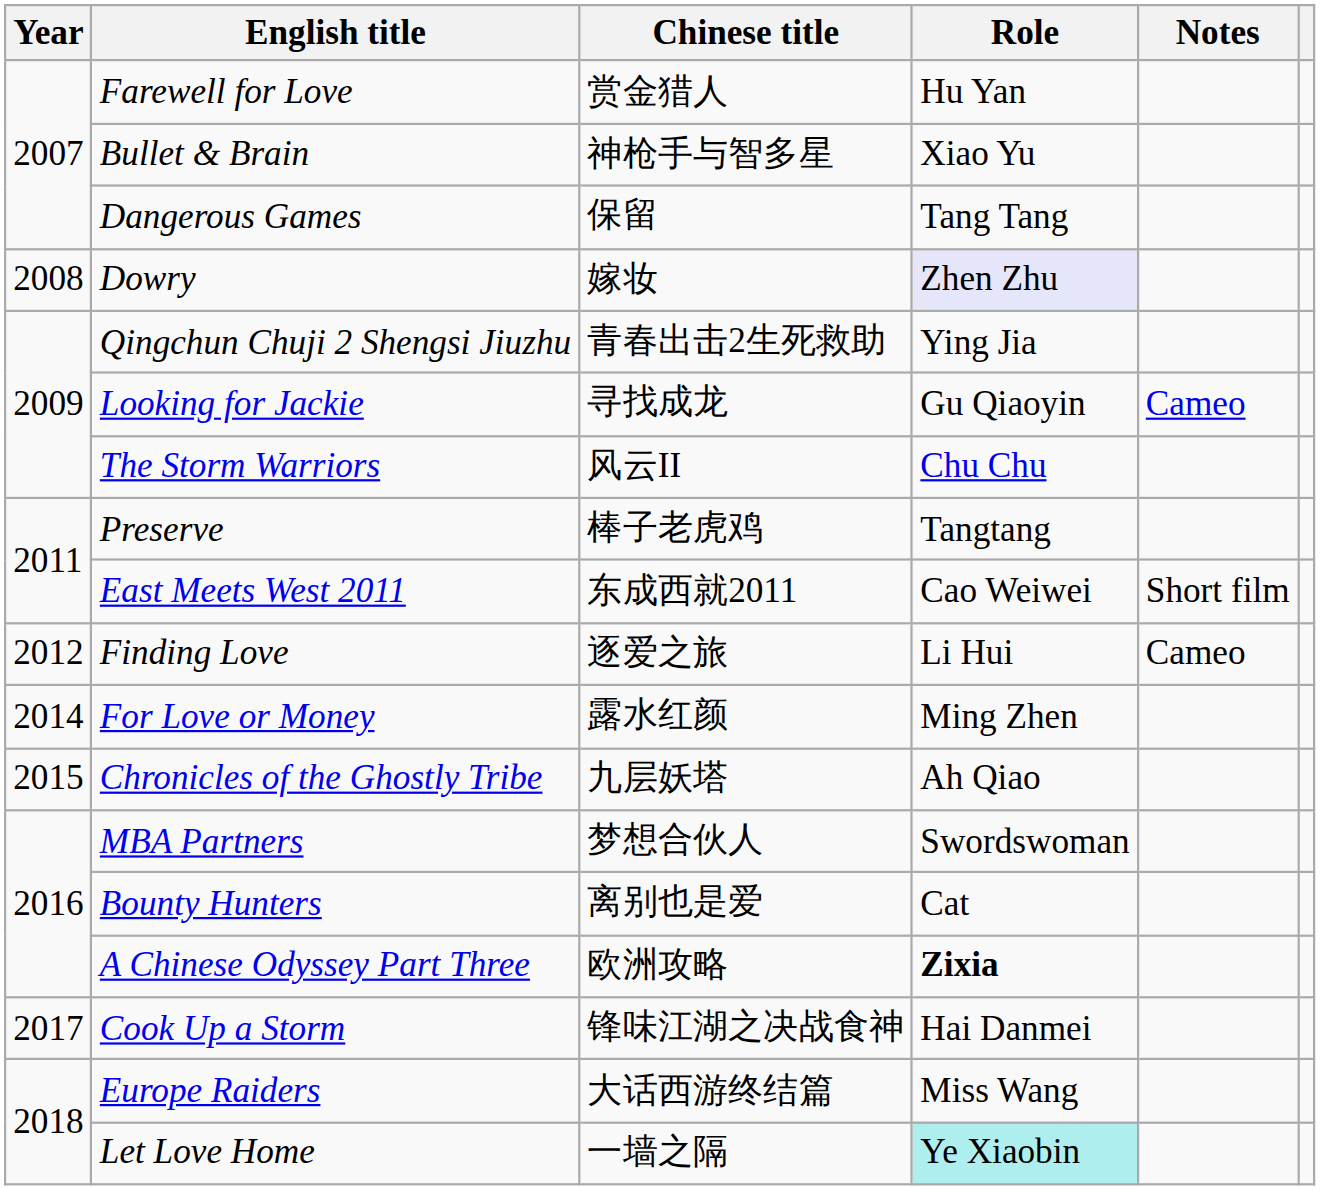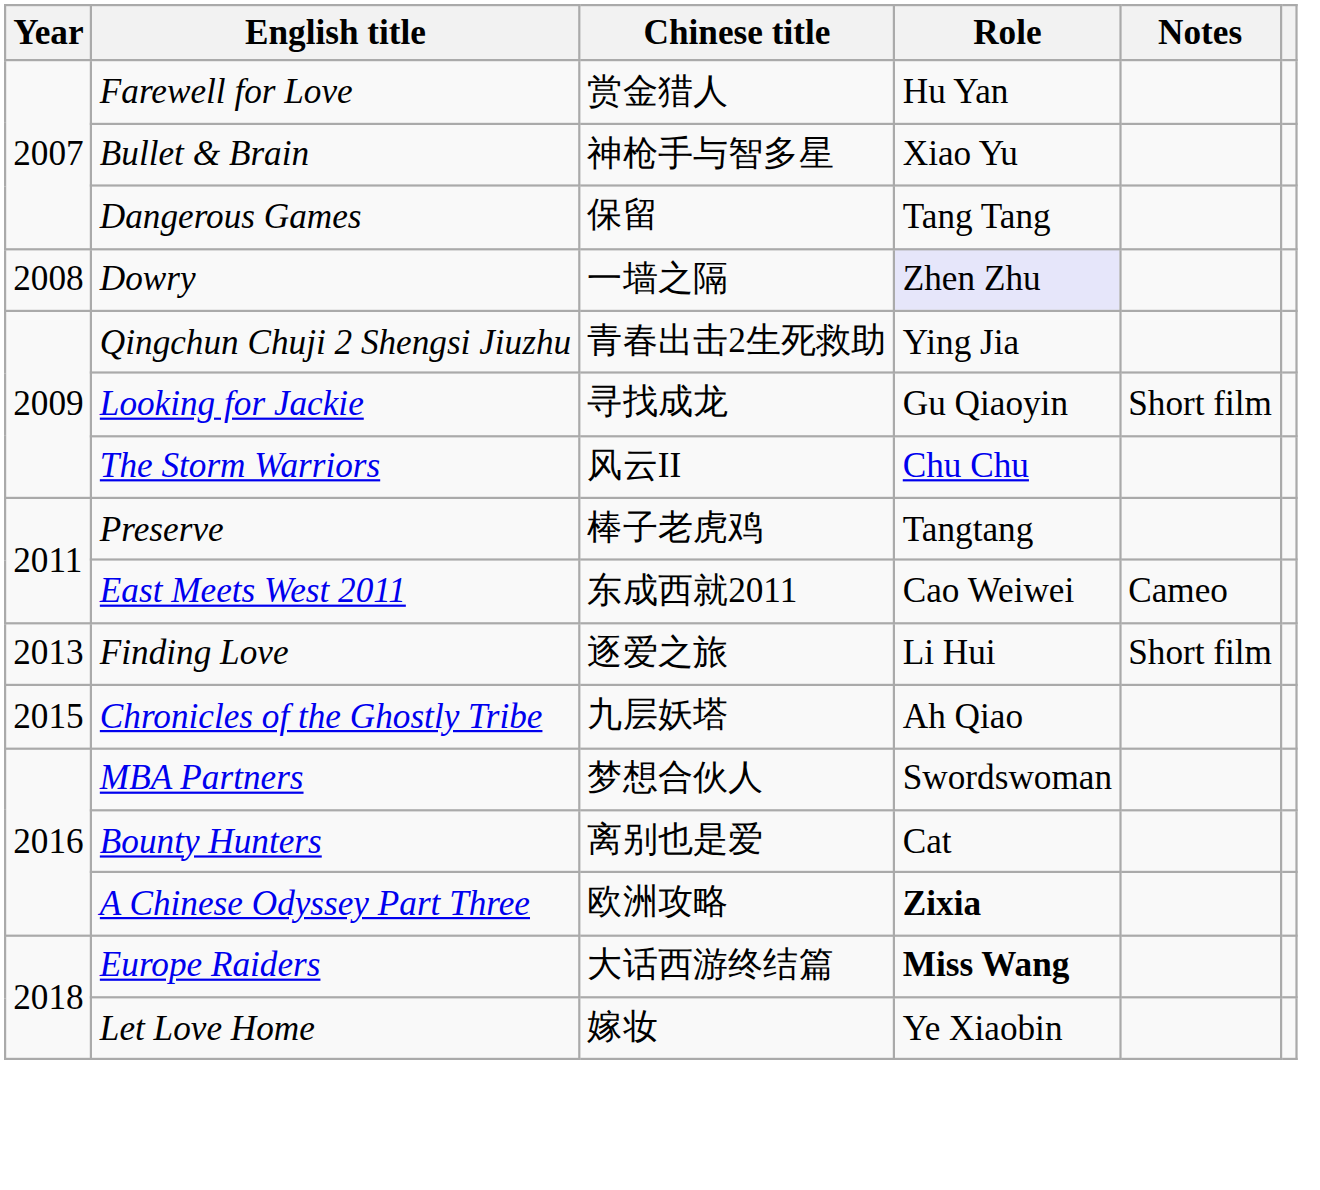Dowry | Chinese title: 嫁妆 -> 一墙之隔
Looking for Jackie | Notes: Cameo -> Short film
East Meets West 2011 | Notes: Short film -> Cameo
Finding Love | Year: 2012 -> 2013
Finding Love | Notes: Cameo -> Short film
- row: 2014 | For Love or Money | 露水红颜 | Ming Zhen
- row: 2017 | Cook Up a Storm | 锋味江湖之决战食神 | Hai Danmei
Europe Raiders | Role: normal -> bold
Let Love Home | Chinese title: 一墙之隔 -> 嫁妆
Let Love Home | Role: paleturquoise background -> no background
